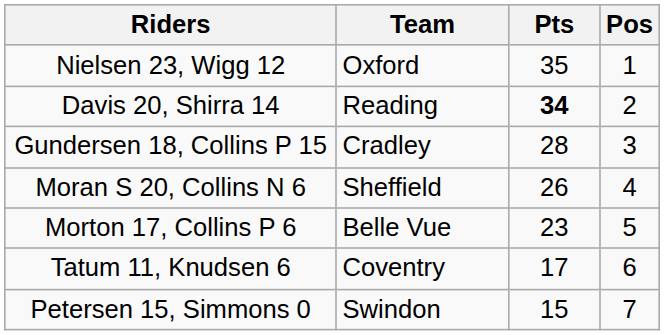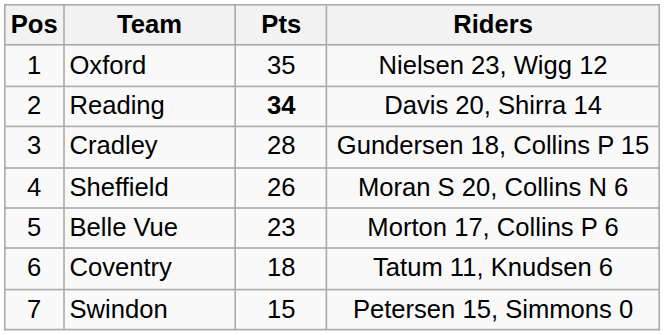columns swapped: Pos <-> Riders
Coventry | Pts: 17 -> 18
